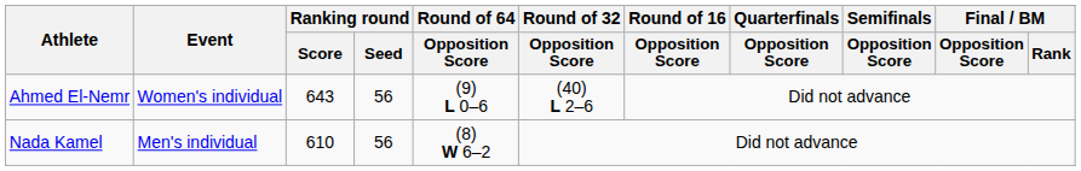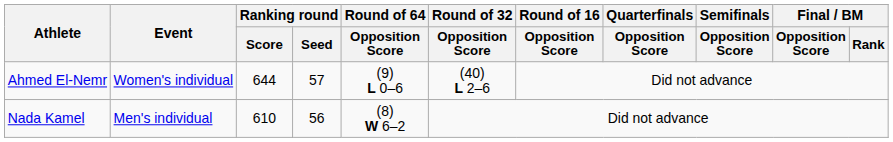Ahmed El-Nemr | Ranking round / Score: 643 -> 644
Ahmed El-Nemr | Ranking round / Seed: 56 -> 57
